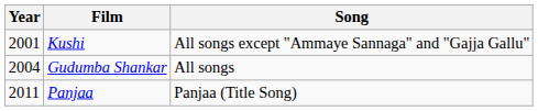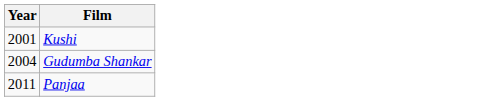- column: Song | All songs except "Ammaye Sannaga" and "Gajja Gallu" | All songs | Panjaa (Title Song)
